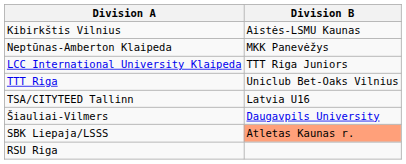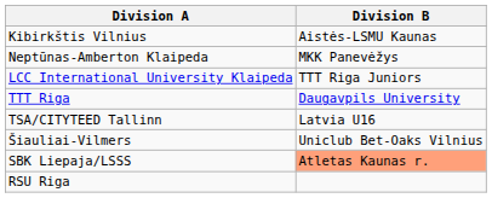TTT Riga | Division B: Uniclub Bet-Oaks Vilnius -> Daugavpils University
Šiauliai-Vilmers | Division B: Daugavpils University -> Uniclub Bet-Oaks Vilnius
